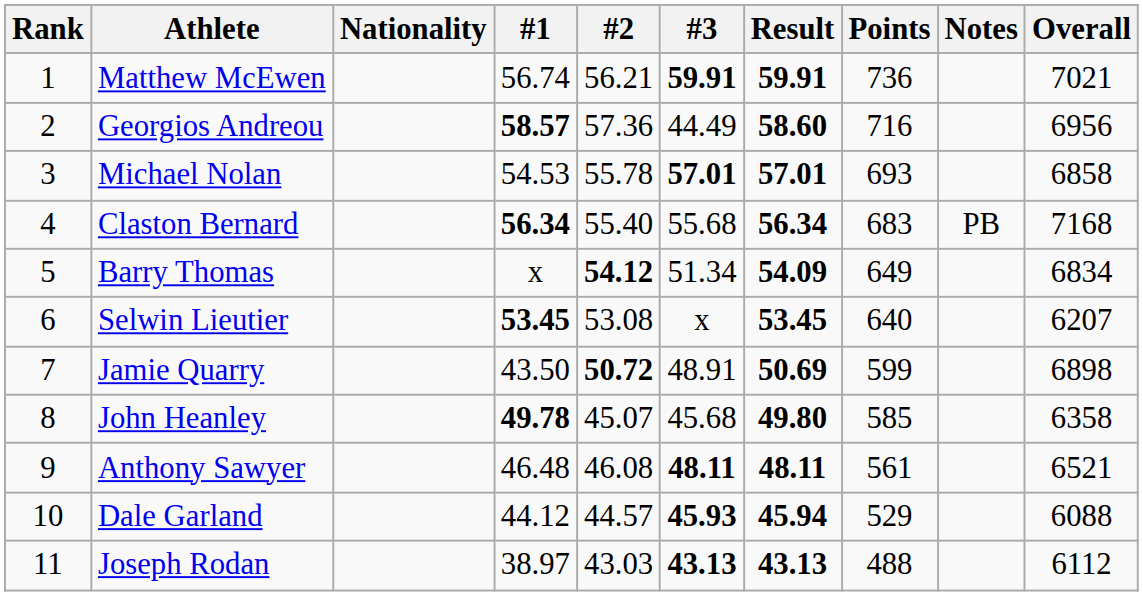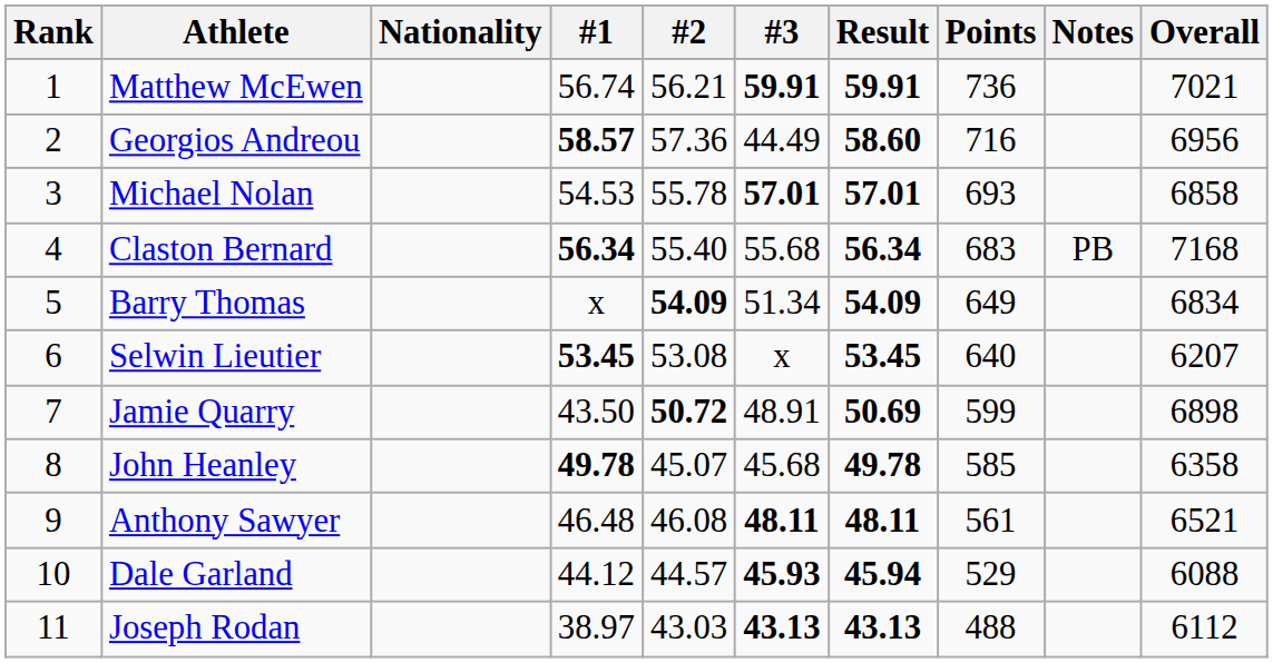Barry Thomas | #2: 54.12 -> 54.09
John Heanley | Result: 49.80 -> 49.78
